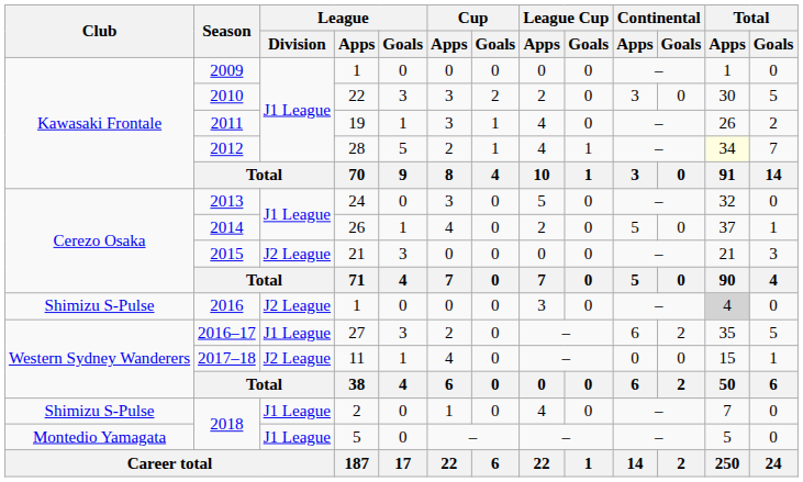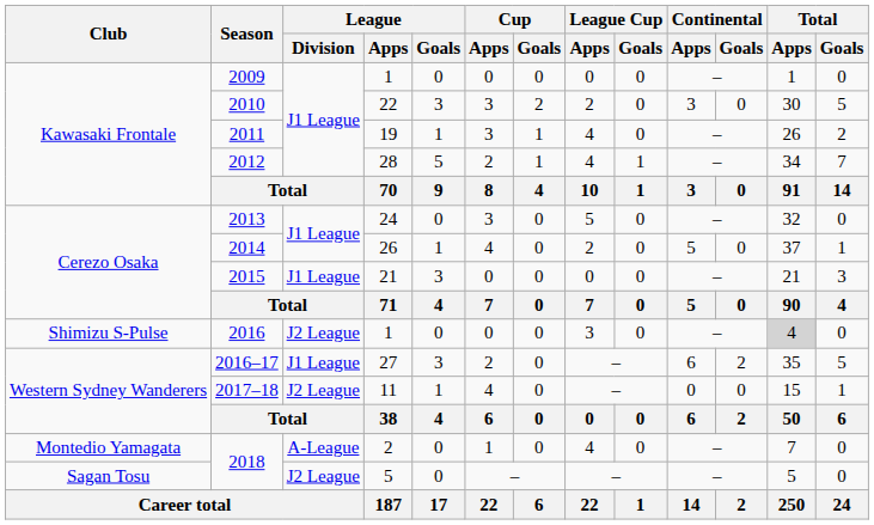2012 | Total / Apps: lightyellow background -> no background
2015 | League / Division: J2 League -> J1 League
2018 / 2 | Club: Shimizu S-Pulse -> Montedio Yamagata
2018 / 2 | League / Division: J1 League -> A-League
2018 / 5 | Club: Montedio Yamagata -> Sagan Tosu
2018 / 5 | League / Division: J1 League -> J2 League
